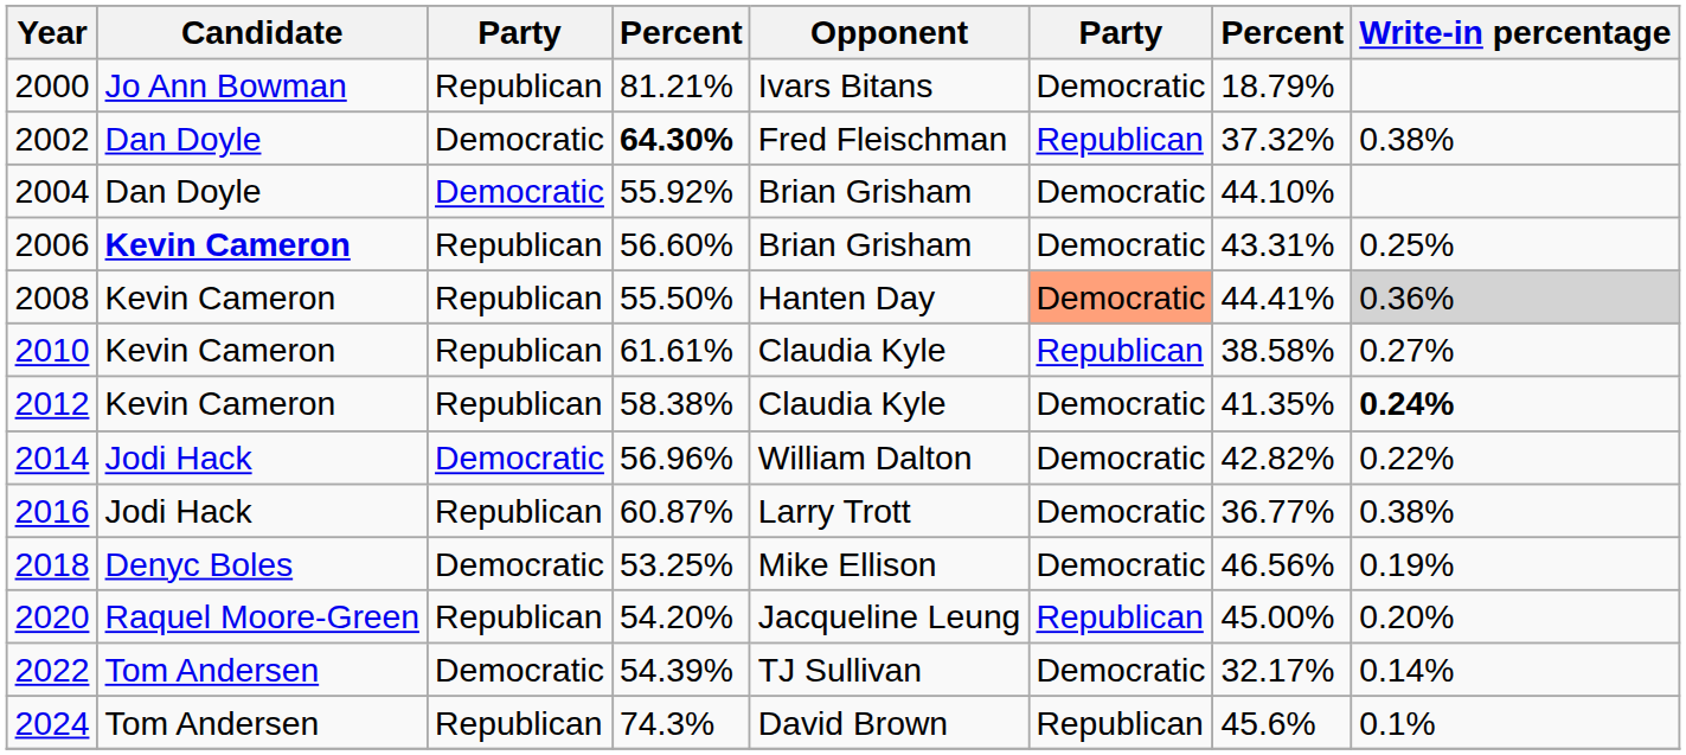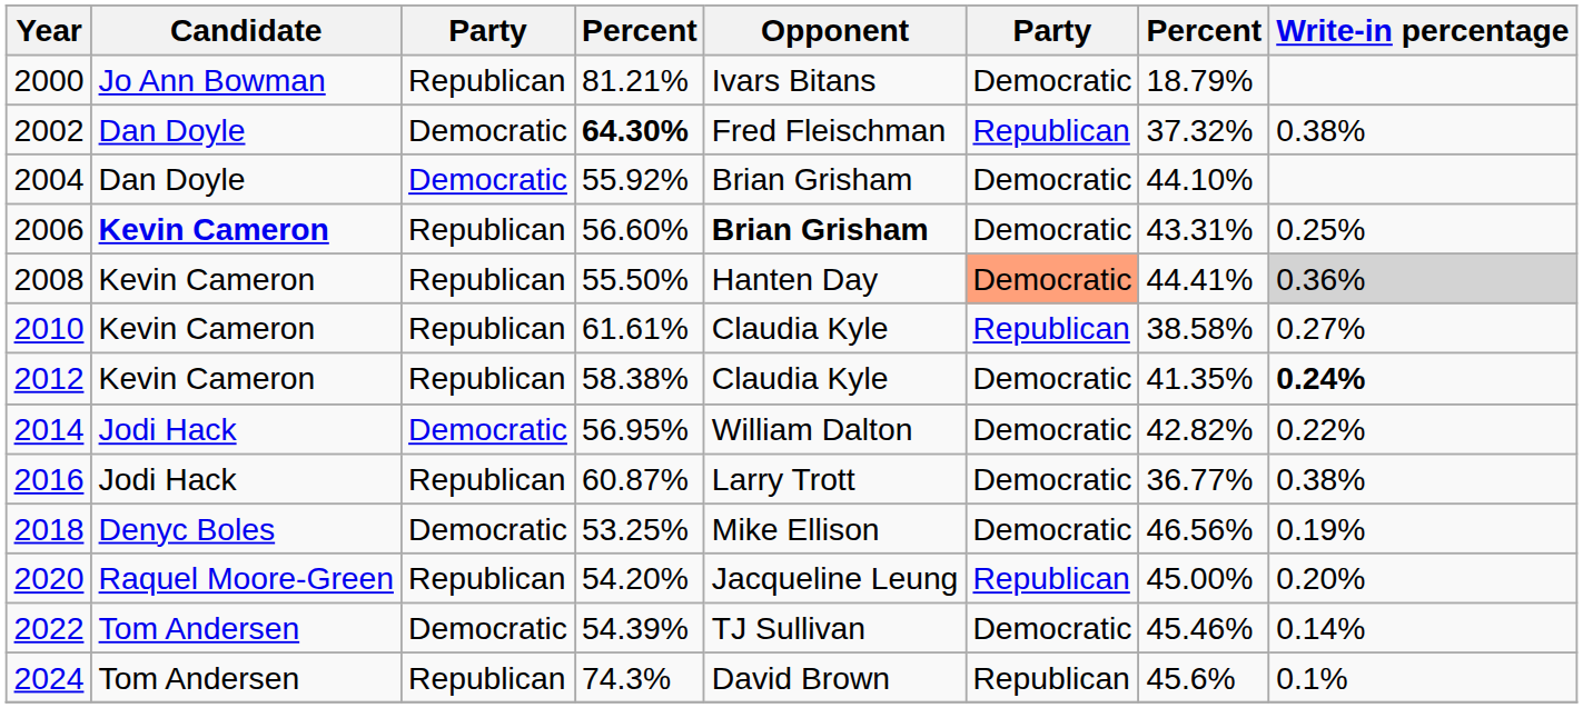2006 | Opponent: normal -> bold
2014 | column 4: 56.96% -> 56.95%
2022 | column 7: 32.17% -> 45.46%
